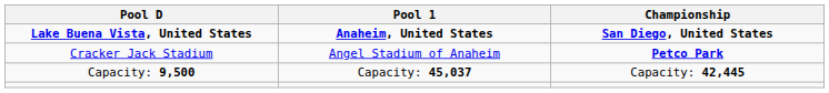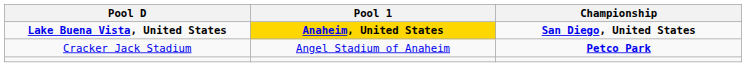Lake Buena Vista, United States | Pool 1: no background -> gold background
- row: Capacity: 9,500 | Capacity: 45,037 | Capacity: 42,445
